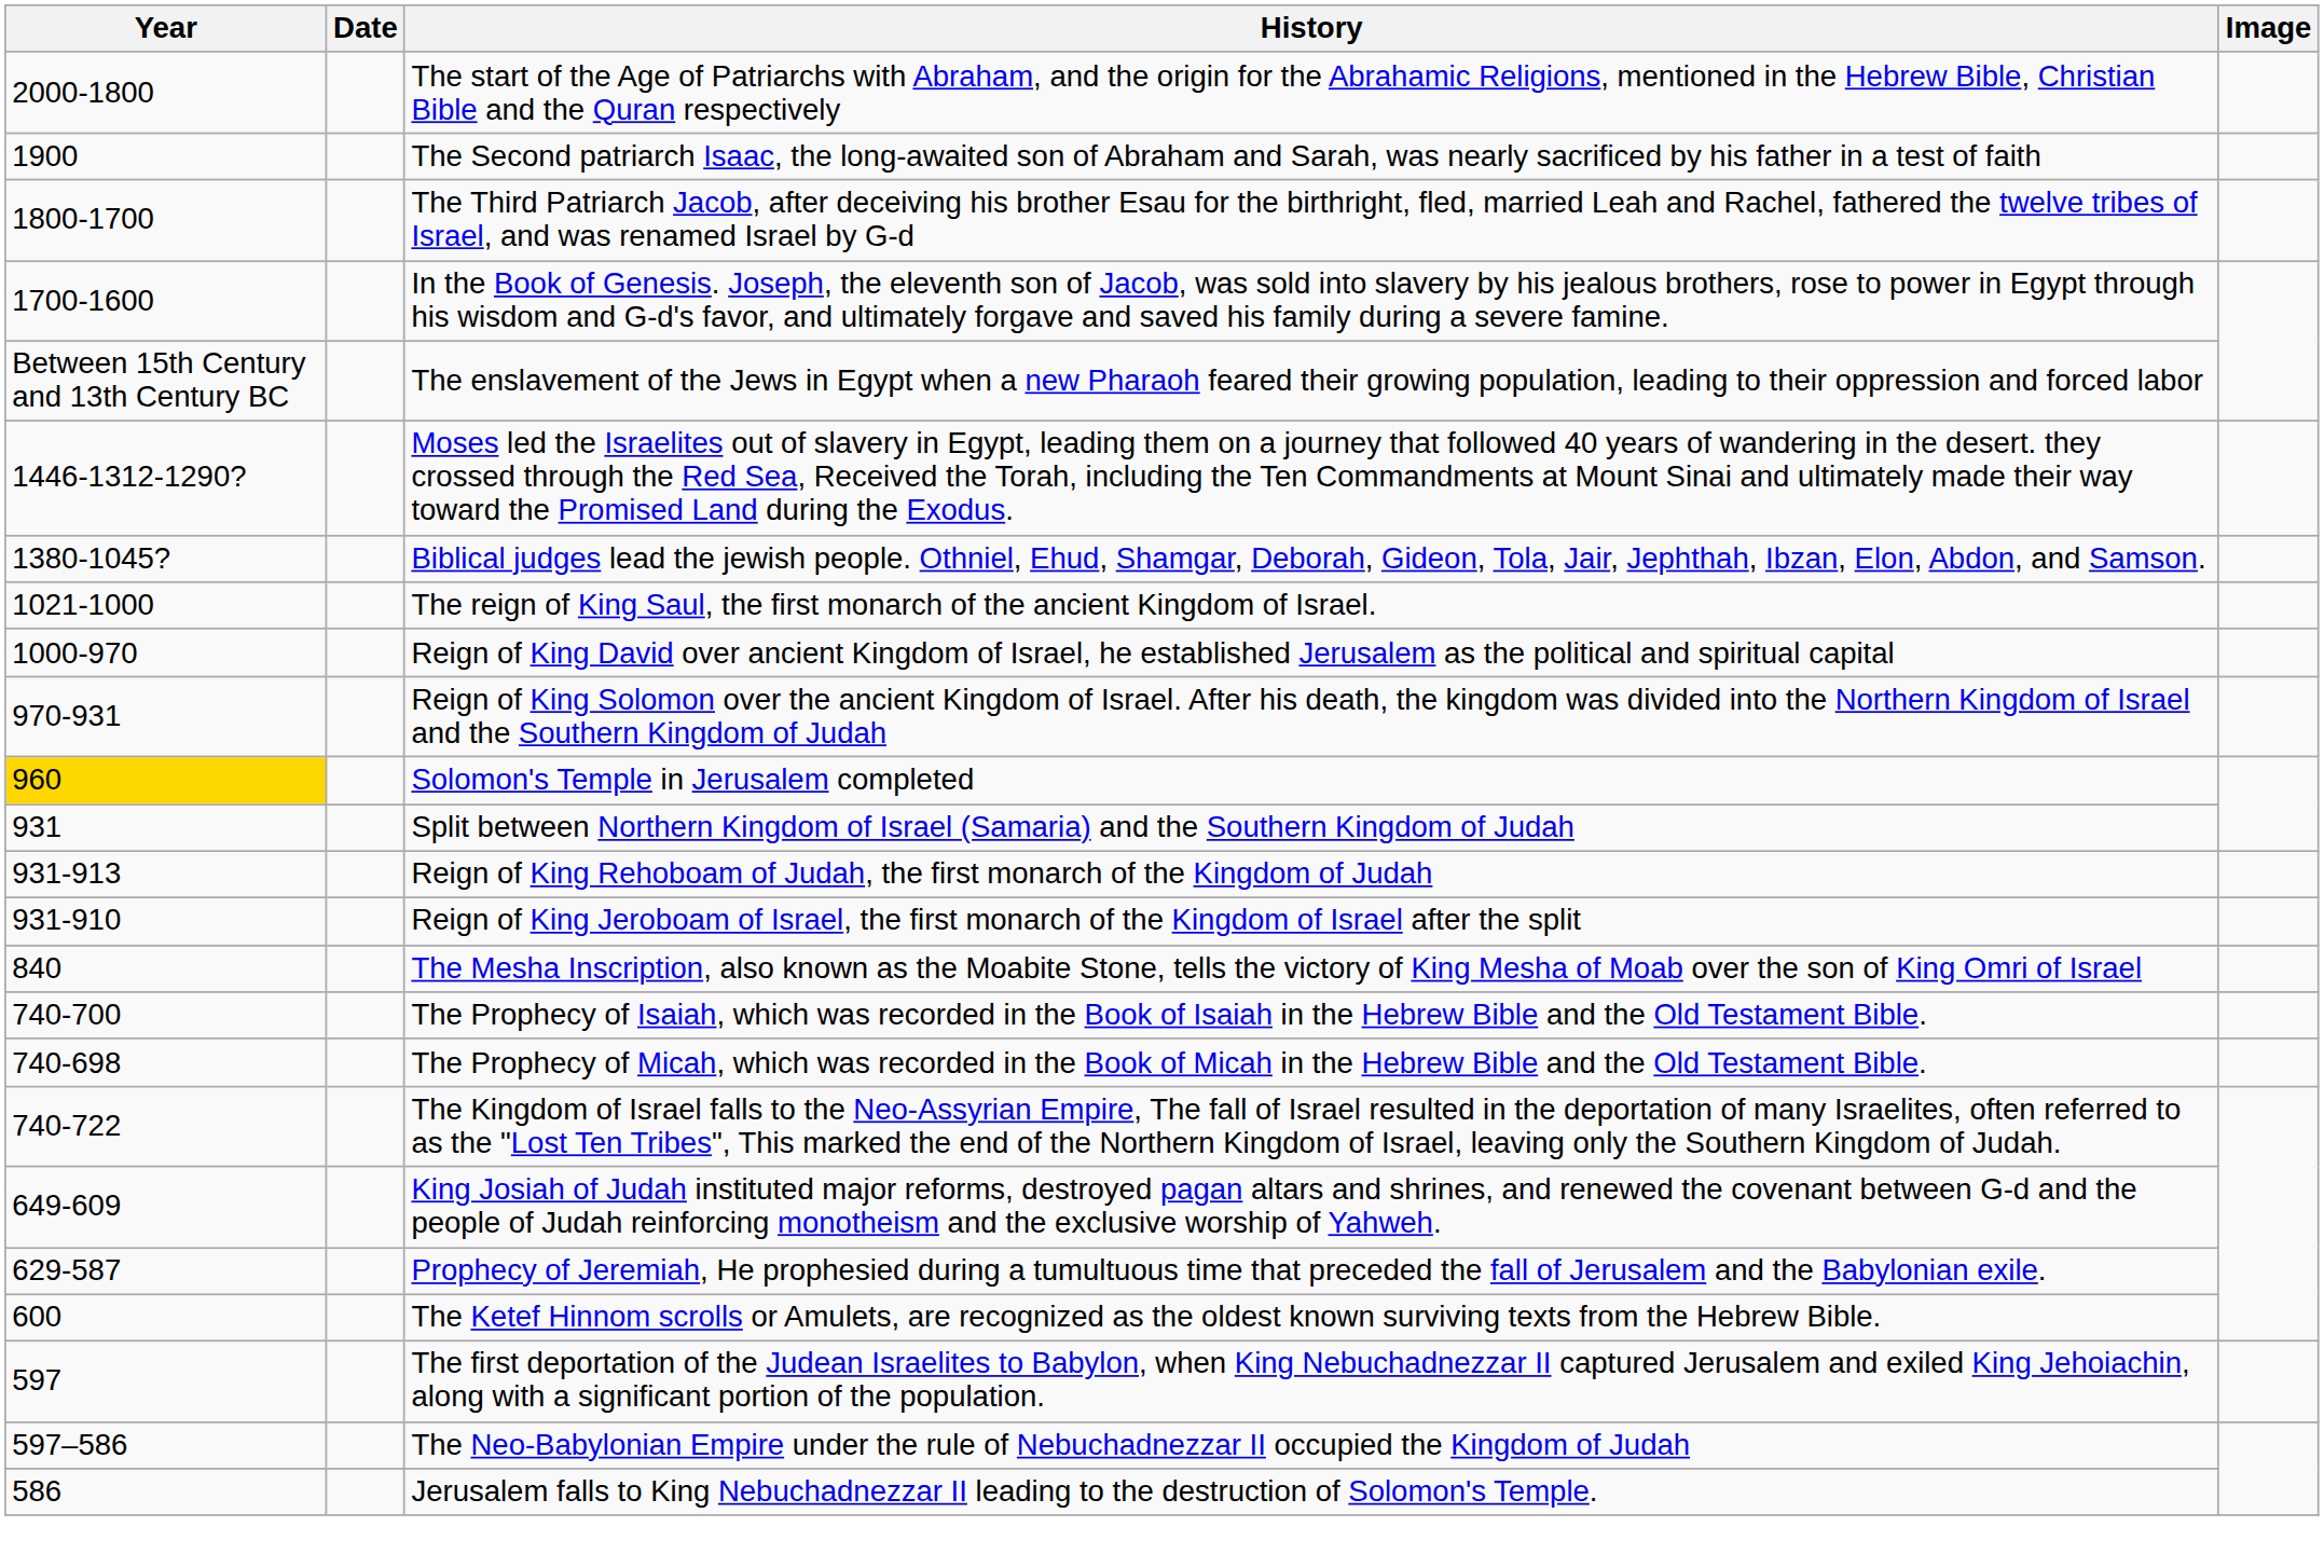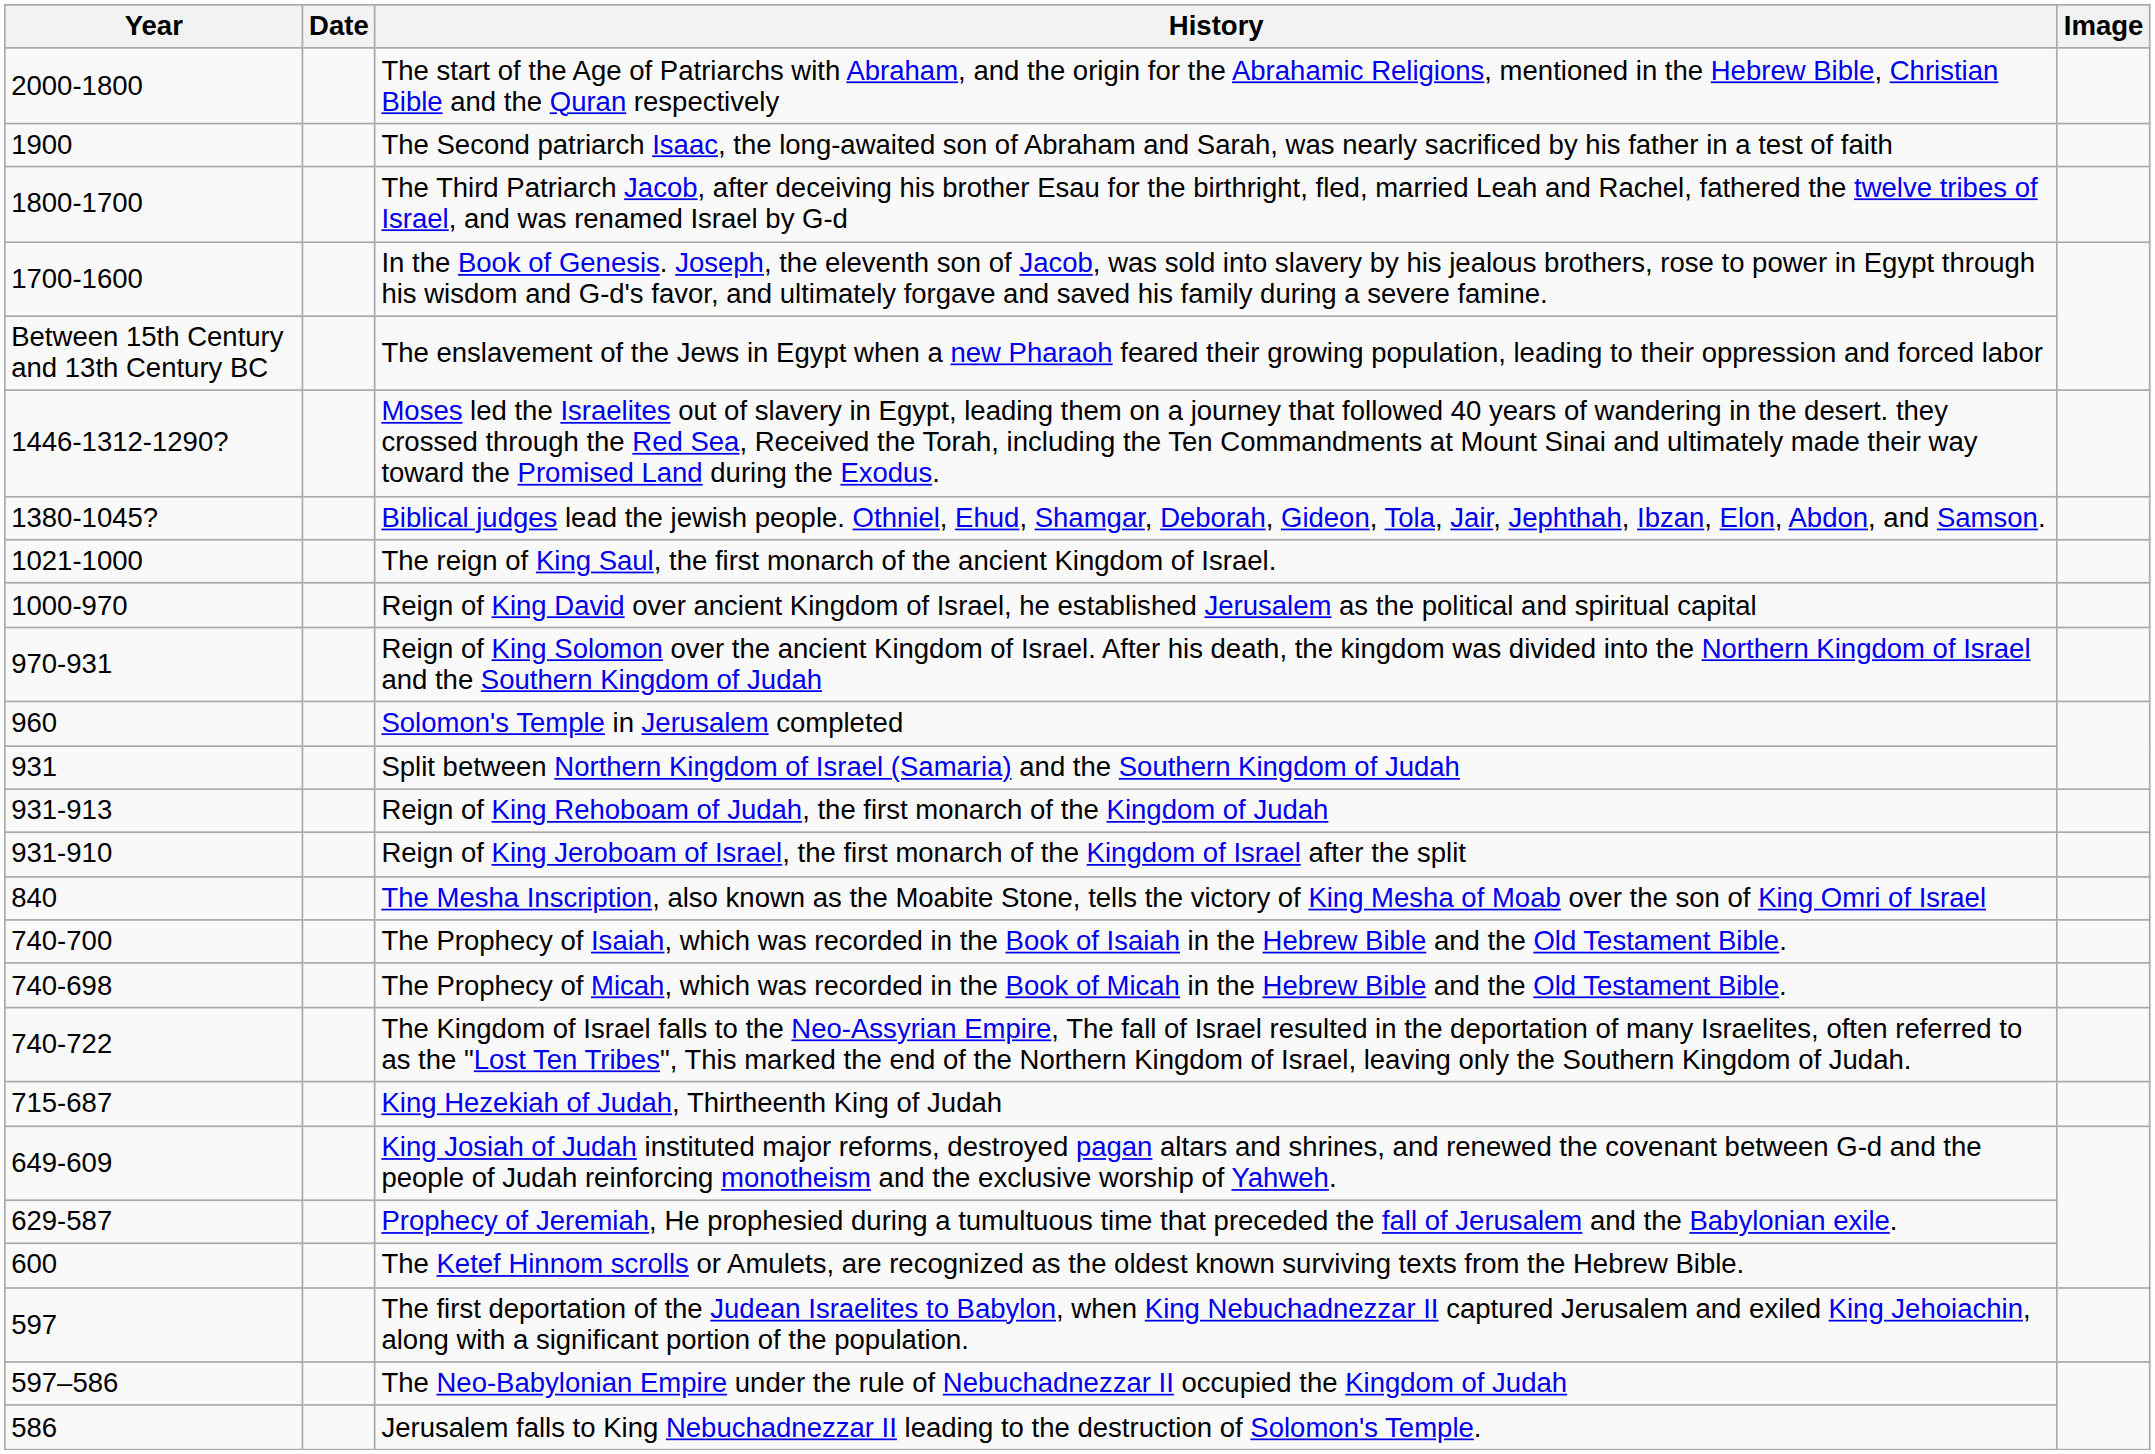Solomon's Temple in Jerusalem completed | Year: gold background -> no background
+ row: 715-687 | King Hezekiah of Judah, Thirtheenth King of Judah
